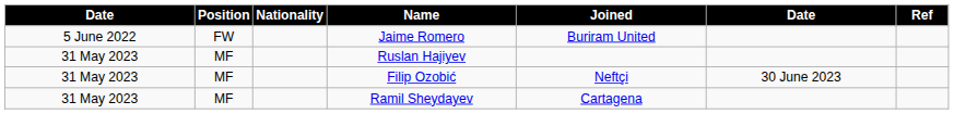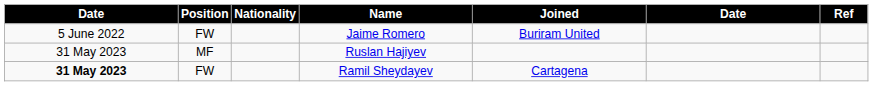- row: 31 May 2023 | MF | Filip Ozobić | Neftçi | 30 June 2023
Ramil Sheydayev | column 1: normal -> bold
Ramil Sheydayev | Position: MF -> FW
